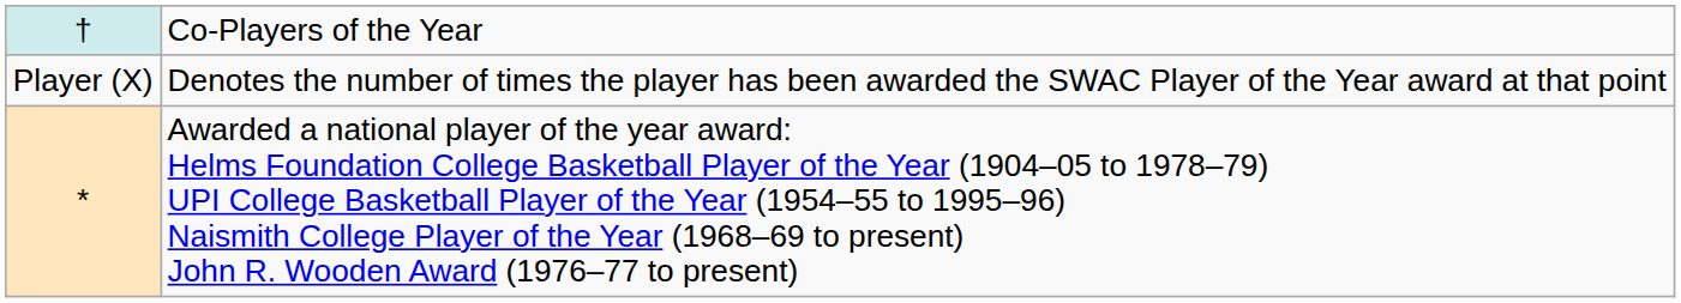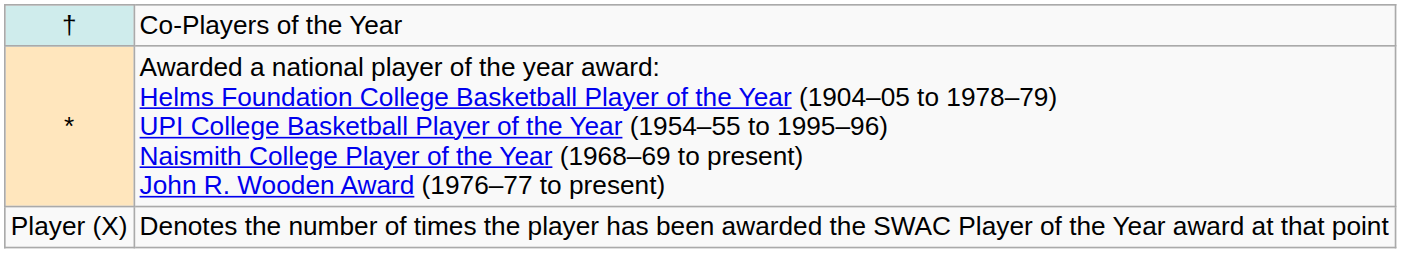rows swapped: * <-> Player (X)
